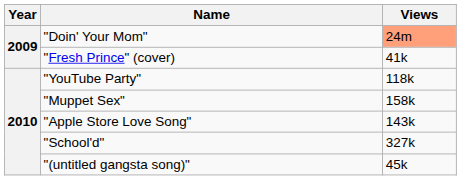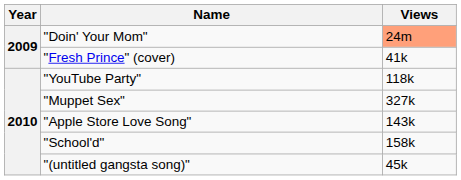"Muppet Sex" | Views: 158k -> 327k
"School'd" | Views: 327k -> 158k
